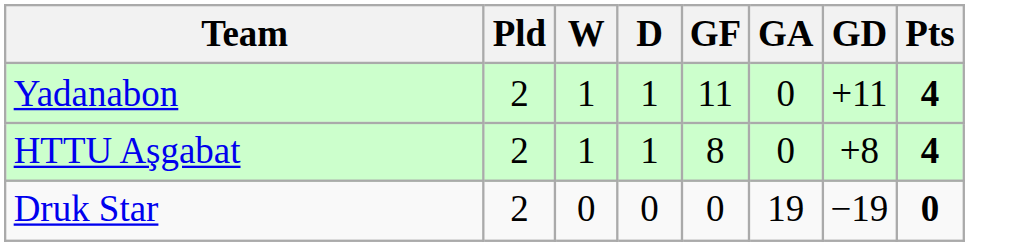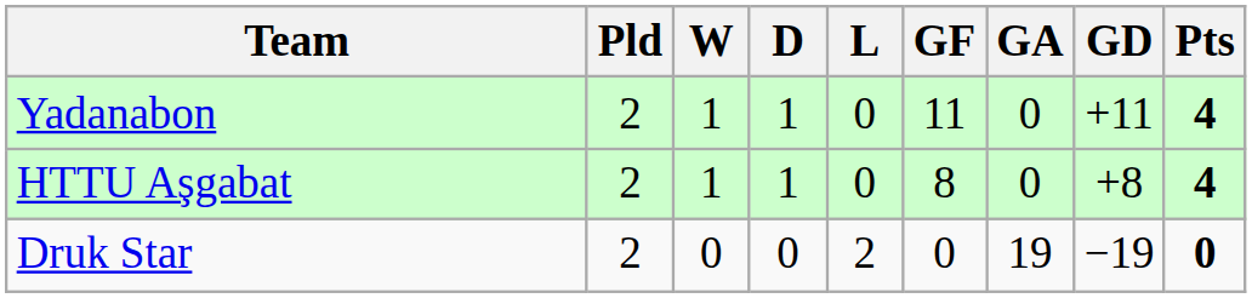+ column: L | 0 | 0 | 2
